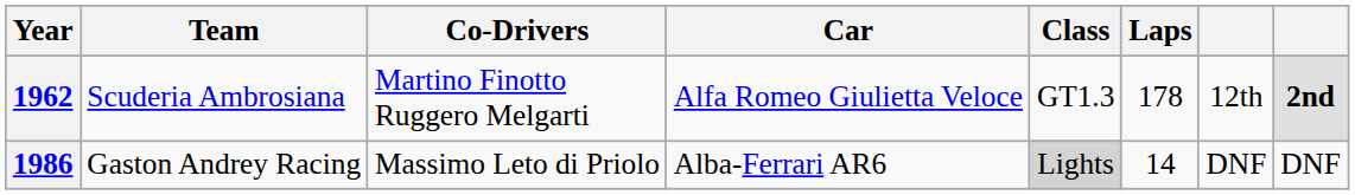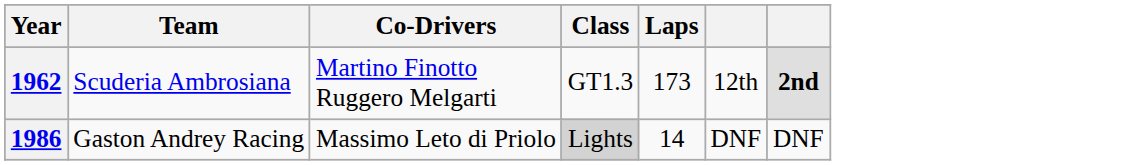- column: Car | Alfa Romeo Giulietta Veloce | Alba-Ferrari AR6
1962 | Laps: 178 -> 173
